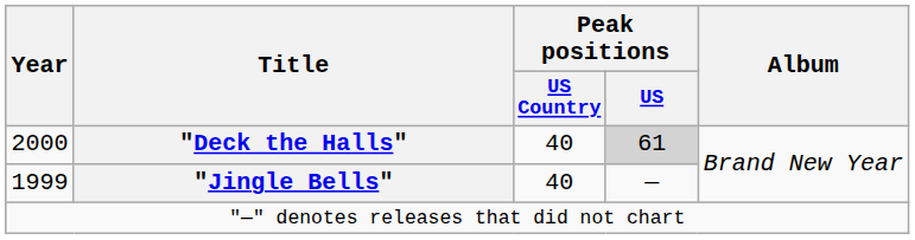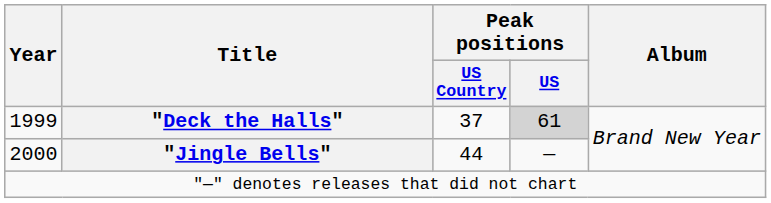"Deck the Halls" | Year: 2000 -> 1999
"Deck the Halls" | Peak positions / US Country: 40 -> 37
"Jingle Bells" | Year: 1999 -> 2000
"Jingle Bells" | Peak positions / US Country: 40 -> 44
